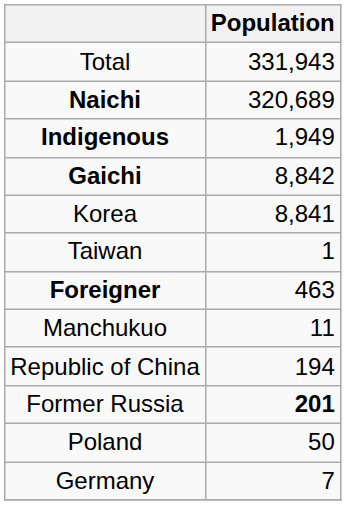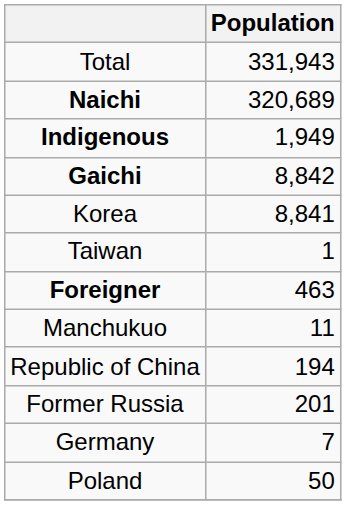Former Russia | Population: bold -> normal
rows swapped: Germany <-> Poland
